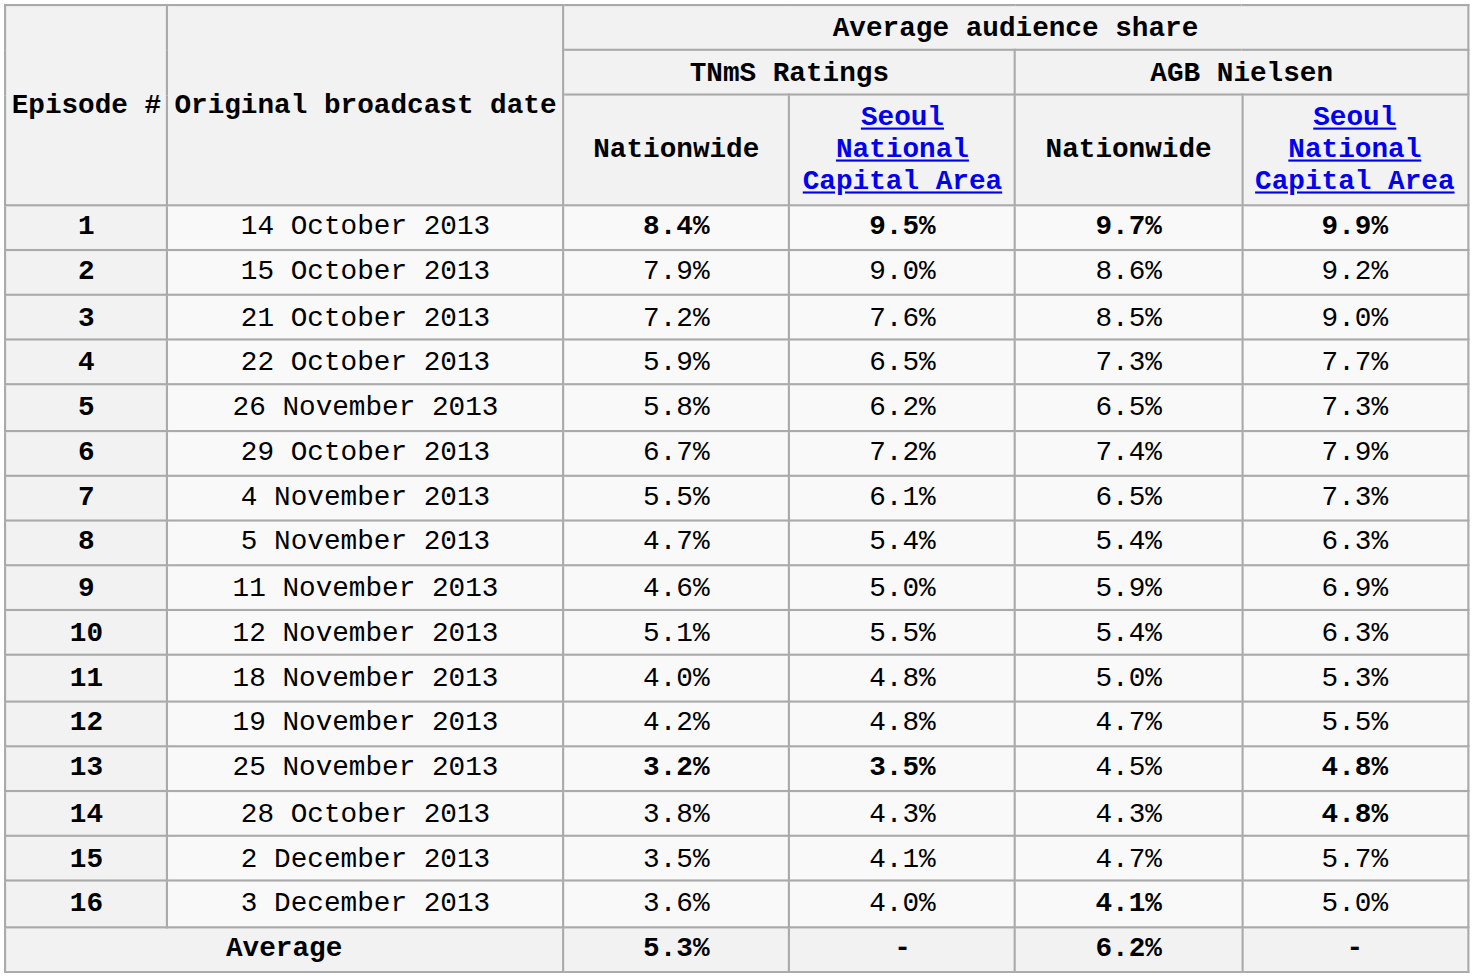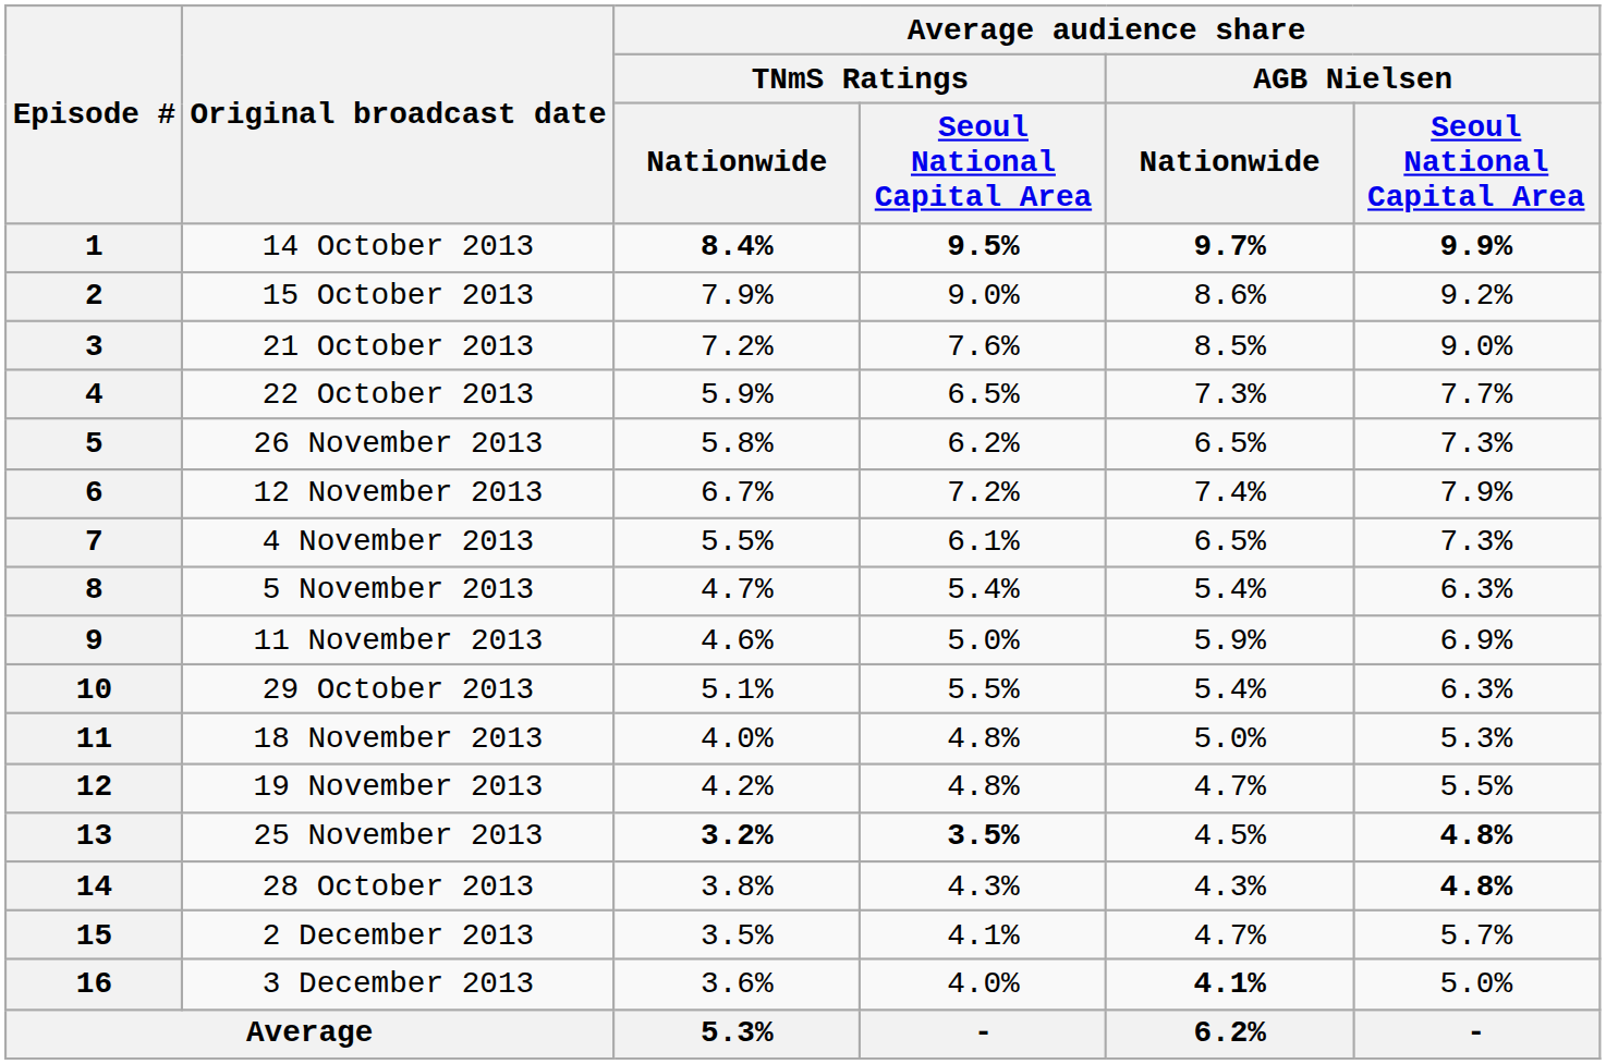6 | Original broadcast date: 29 October 2013 -> 12 November 2013
10 | Original broadcast date: 12 November 2013 -> 29 October 2013
